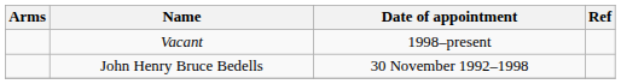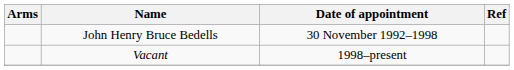rows swapped: John Henry Bruce Bedells <-> Vacant
